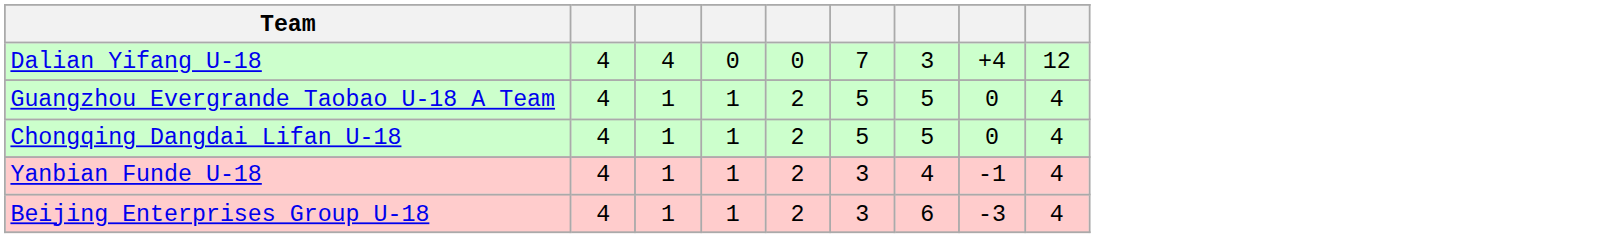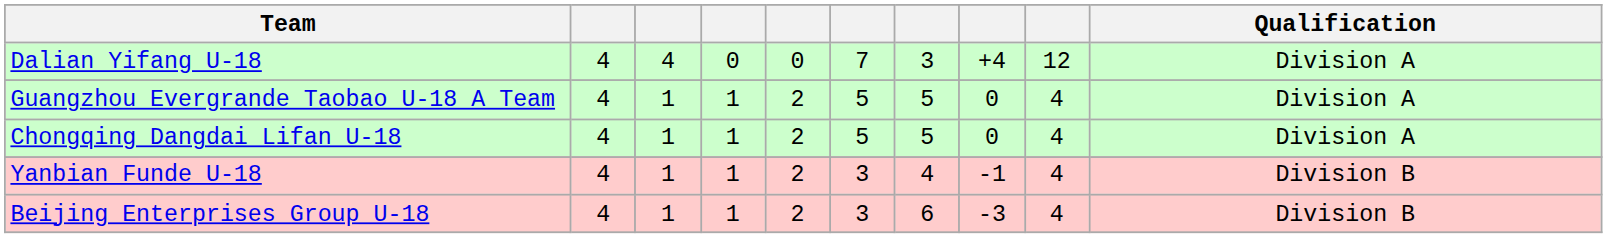+ column: Qualification | Division A | Division A | Division A | Division B | Division B
